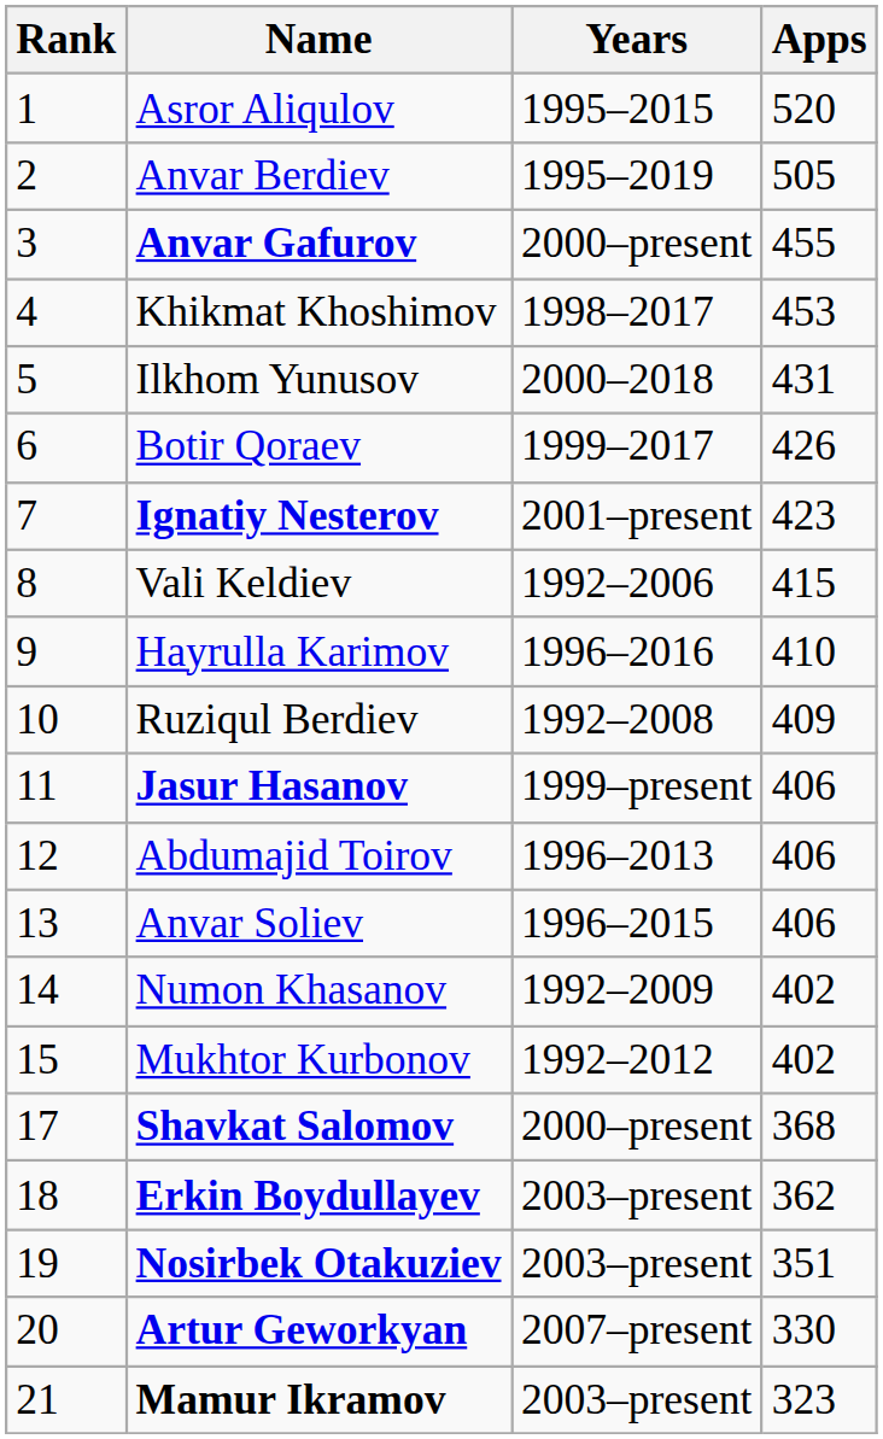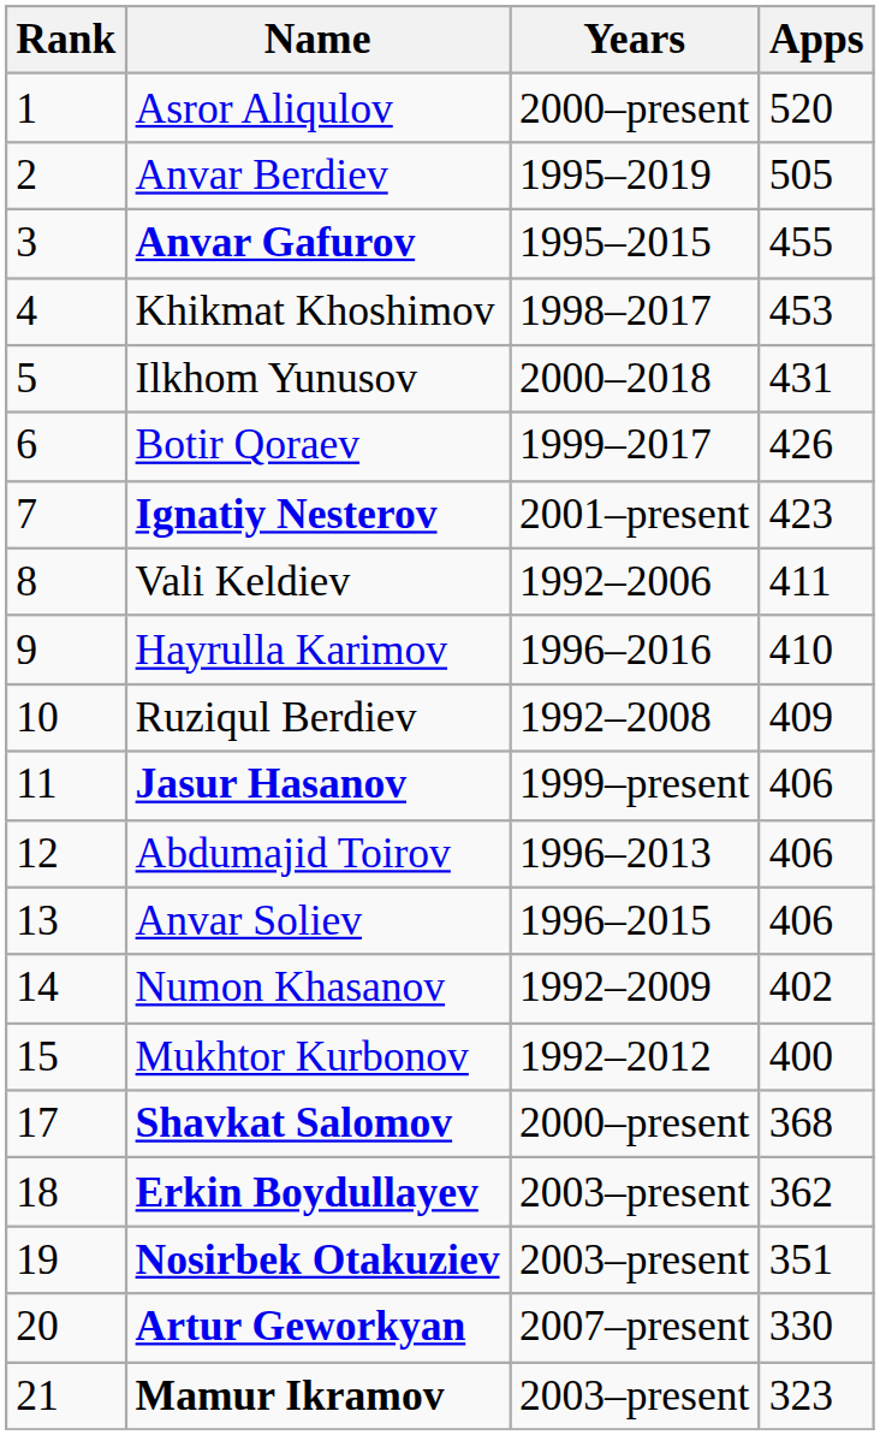Asror Aliqulov | Years: 1995–2015 -> 2000–present
Anvar Gafurov | Years: 2000–present -> 1995–2015
Vali Keldiev | Apps: 415 -> 411
Mukhtor Kurbonov | Apps: 402 -> 400
